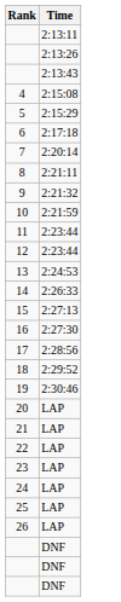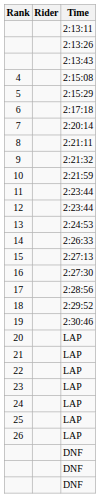+ column: Rider
